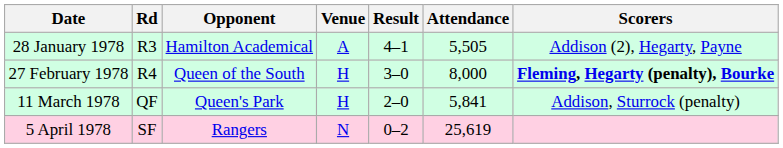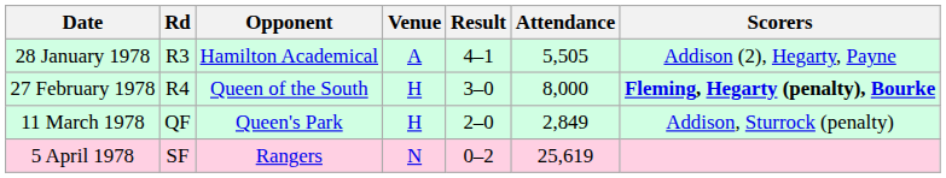11 March 1978 | Attendance: 5,841 -> 2,849
